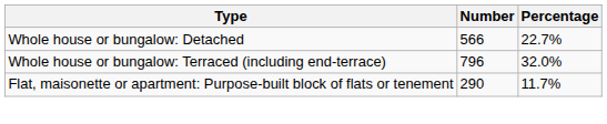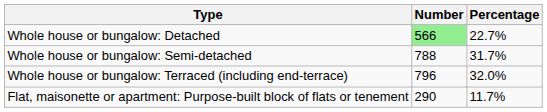Whole house or bungalow: Detached | Number: no background -> lightgreen background
+ row: Whole house or bungalow: Semi-detached | 788 | 31.7%
